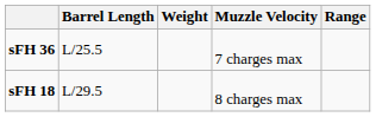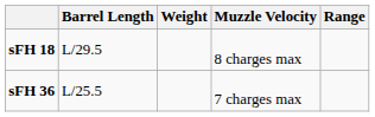rows swapped: sFH 18 <-> sFH 36
